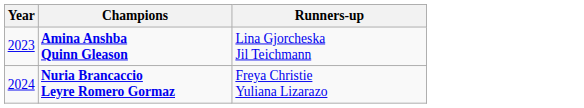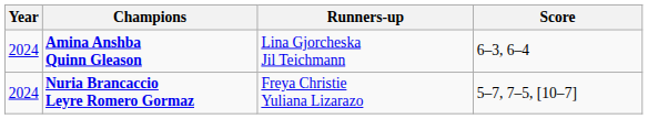+ column: Score | 6–3, 6–4 | 5–7, 7–5, [10–7]
Amina Anshba Quinn Gleason | Year: 2023 -> 2024
